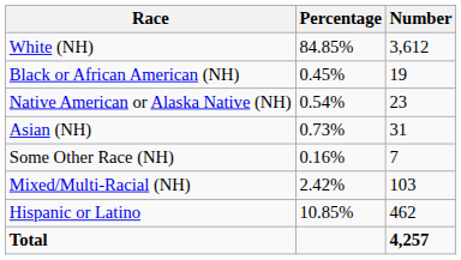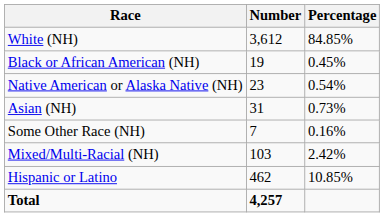columns swapped: Number <-> Percentage
